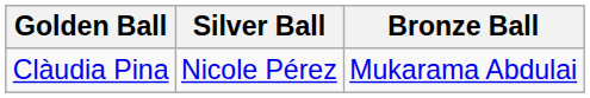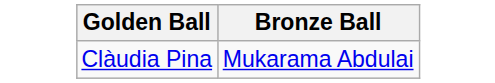- column: Silver Ball | Nicole Pérez
